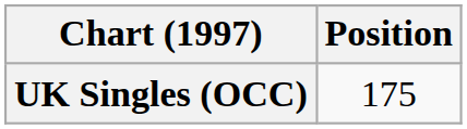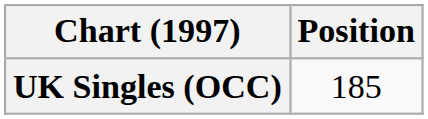UK Singles (OCC) | Position: 175 -> 185
